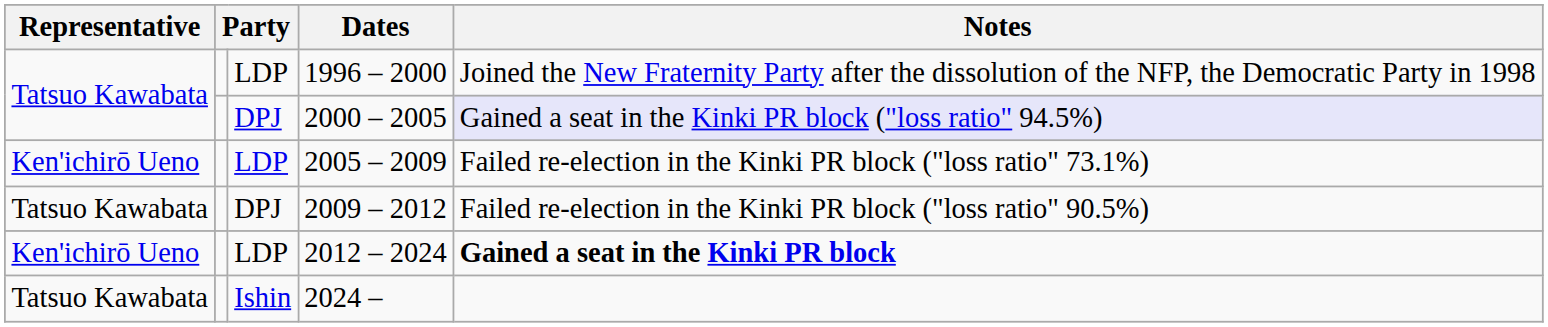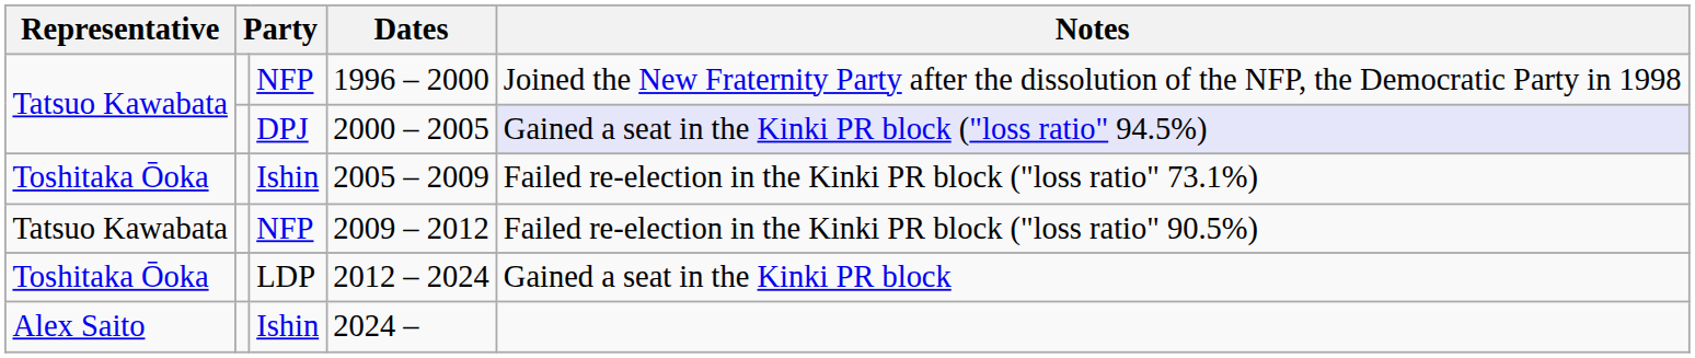1996 – 2000 | column 3: LDP -> NFP
2005 – 2009 | Representative: Ken'ichirō Ueno -> Toshitaka Ōoka
2005 – 2009 | column 3: LDP -> Ishin
2009 – 2012 | column 3: DPJ -> NFP
2012 – 2024 | Representative: Ken'ichirō Ueno -> Toshitaka Ōoka
2012 – 2024 | Notes: bold -> normal
2024 – | Representative: Tatsuo Kawabata -> Alex Saito
